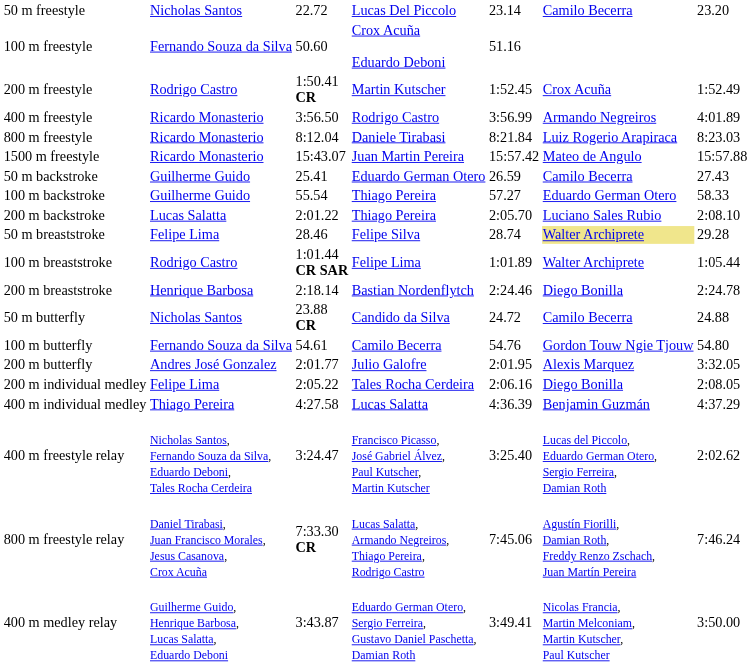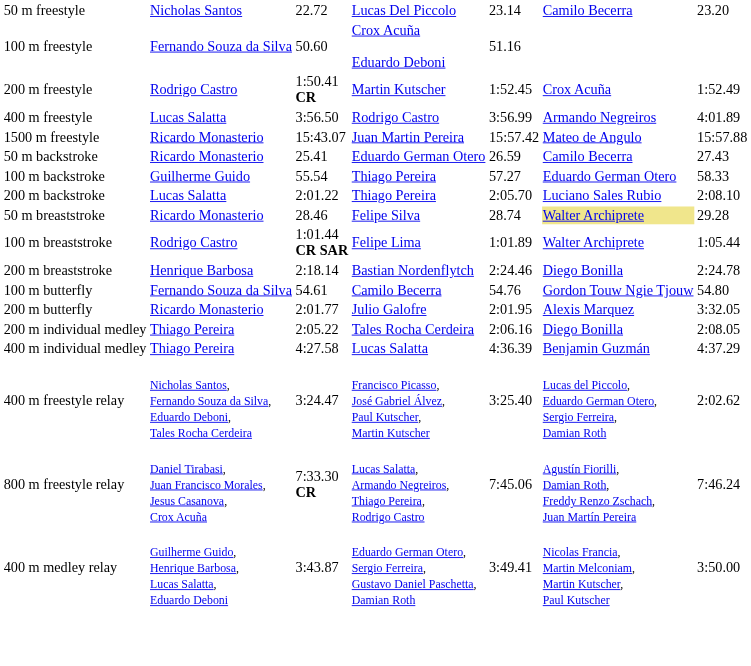400 m freestyle | column 2: Ricardo Monasterio -> Lucas Salatta
- row: 800 m freestyle | Ricardo Monasterio | 8:12.04 | Daniele Tirabasi | 8:21.84 | Luiz Rogerio Arapiraca | 8:23.03
50 m backstroke | column 2: Guilherme Guido -> Ricardo Monasterio
50 m breaststroke | column 2: Felipe Lima -> Ricardo Monasterio
- row: 50 m butterfly | Nicholas Santos | 23.88 CR | Candido da Silva | 24.72 | Camilo Becerra | 24.88
200 m butterfly | column 2: Andres José Gonzalez -> Ricardo Monasterio
200 m individual medley | column 2: Felipe Lima -> Thiago Pereira
